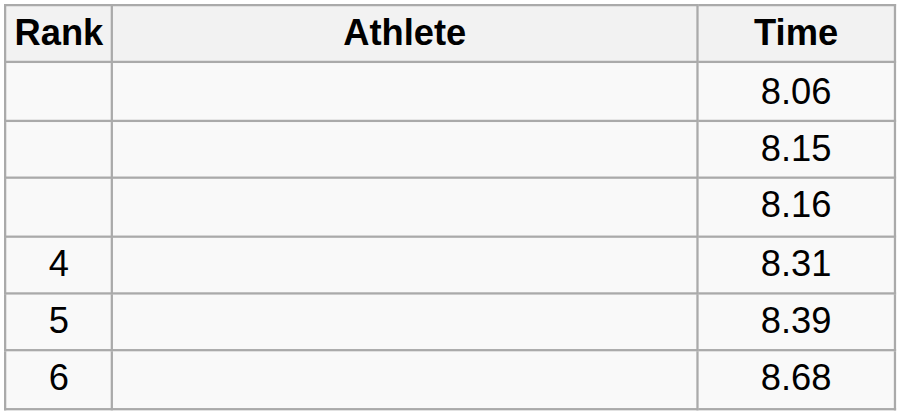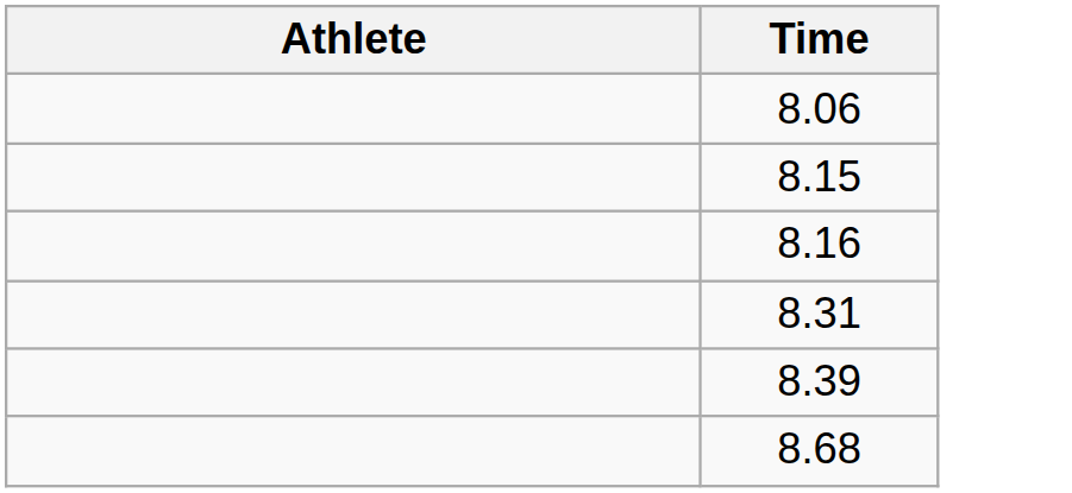- column: Rank | 4 | 5 | 6
